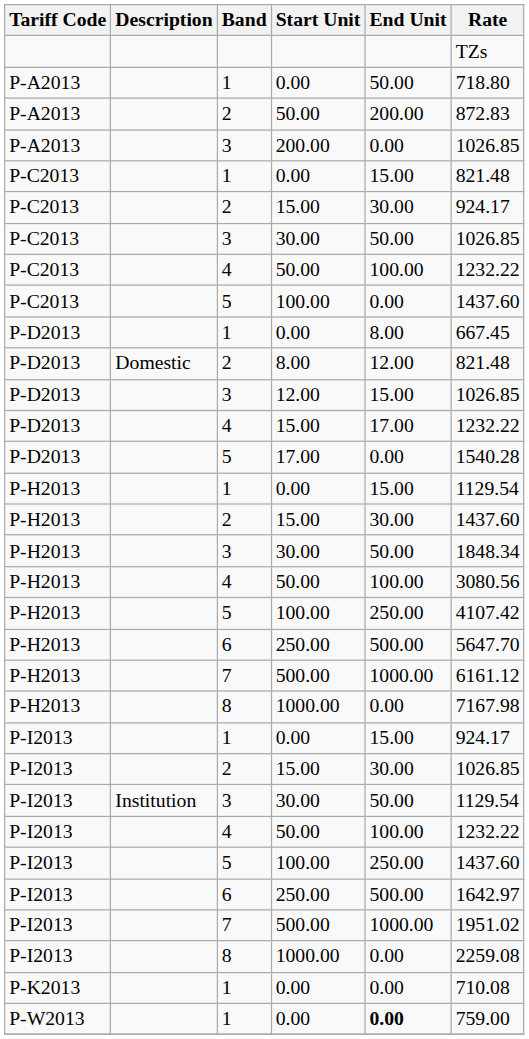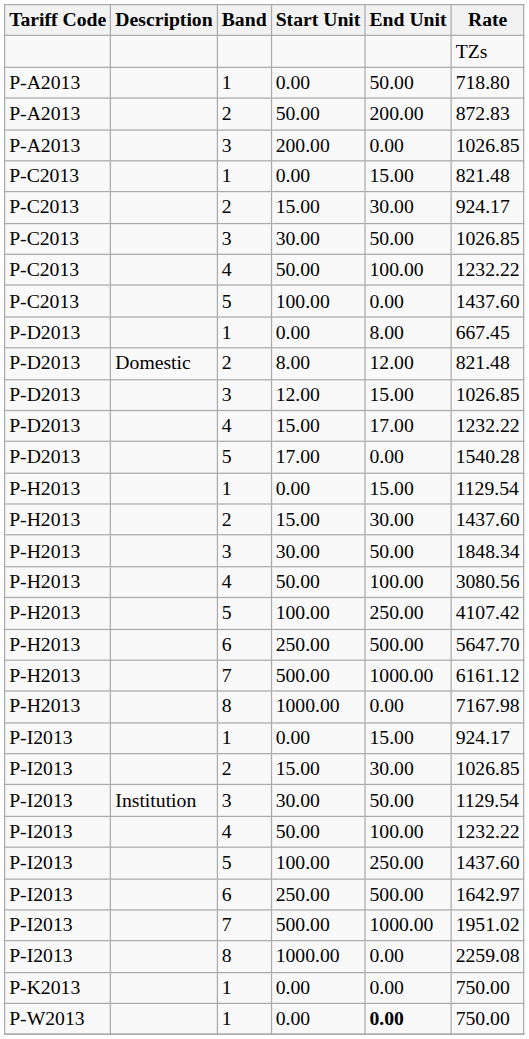P-K2013 / 0.00 | Rate: 710.08 -> 750.00
P-W2013 / 0.00 | Rate: 759.00 -> 750.00
